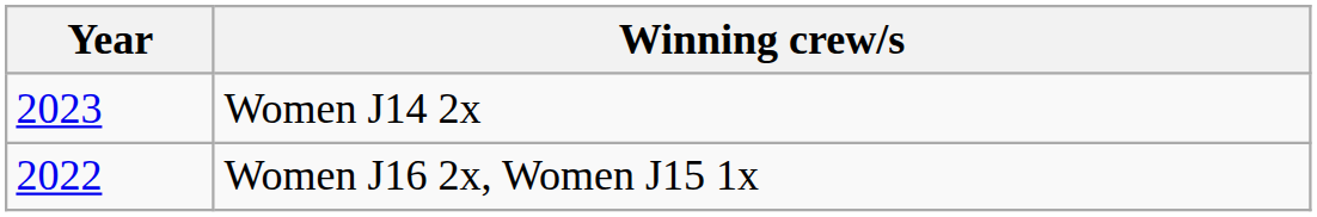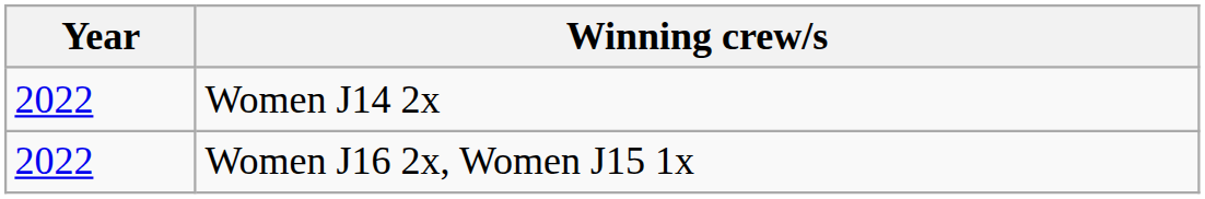Women J14 2x | Year: 2023 -> 2022
